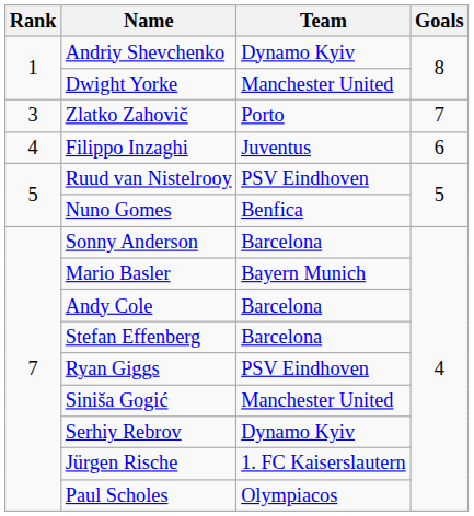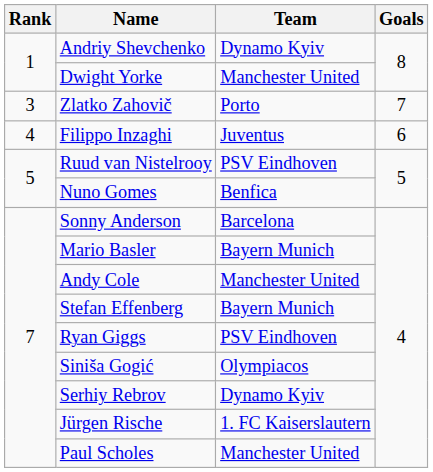Andy Cole | Team: Barcelona -> Manchester United
Stefan Effenberg | Team: Barcelona -> Bayern Munich
Siniša Gogić | Team: Manchester United -> Olympiacos
Paul Scholes | Team: Olympiacos -> Manchester United
